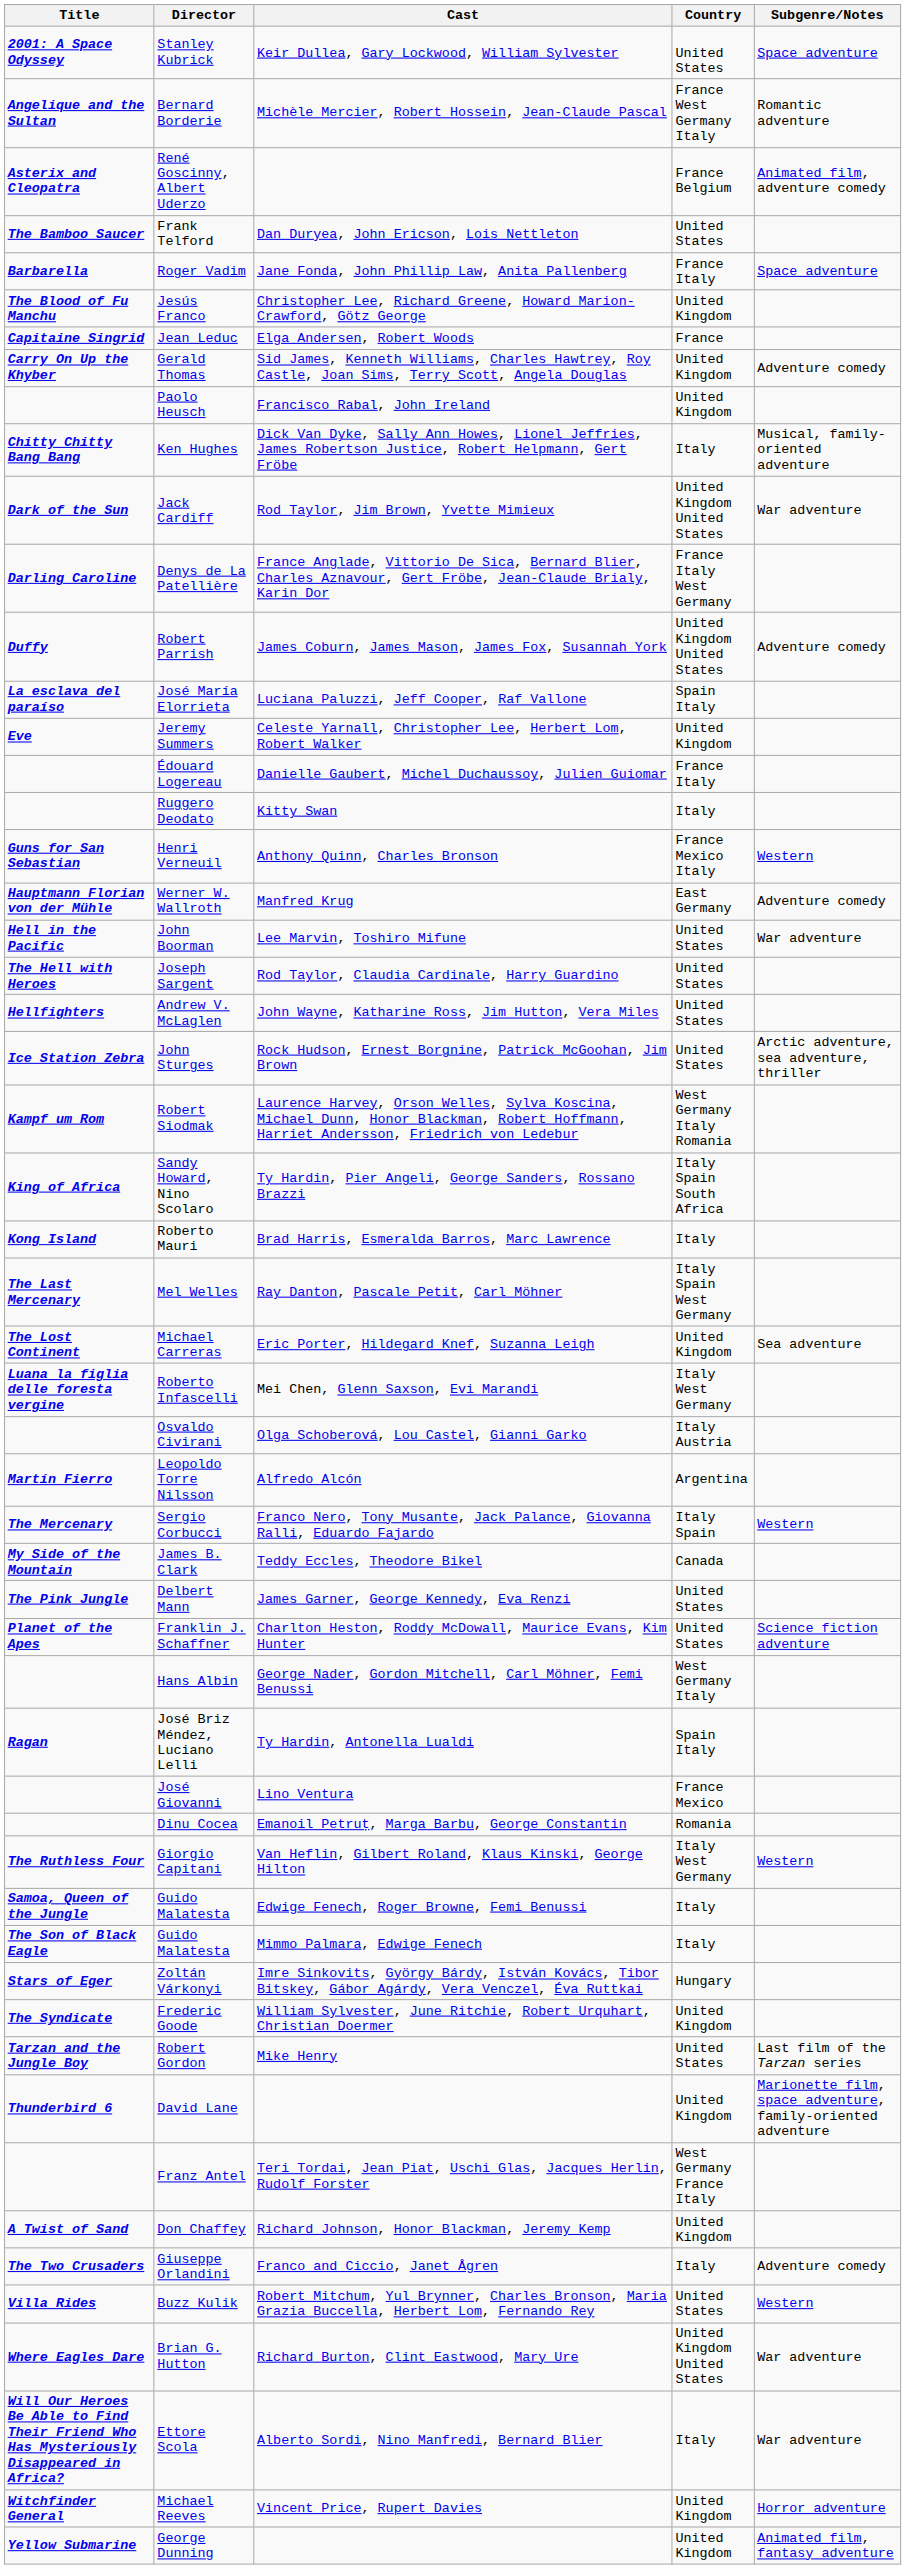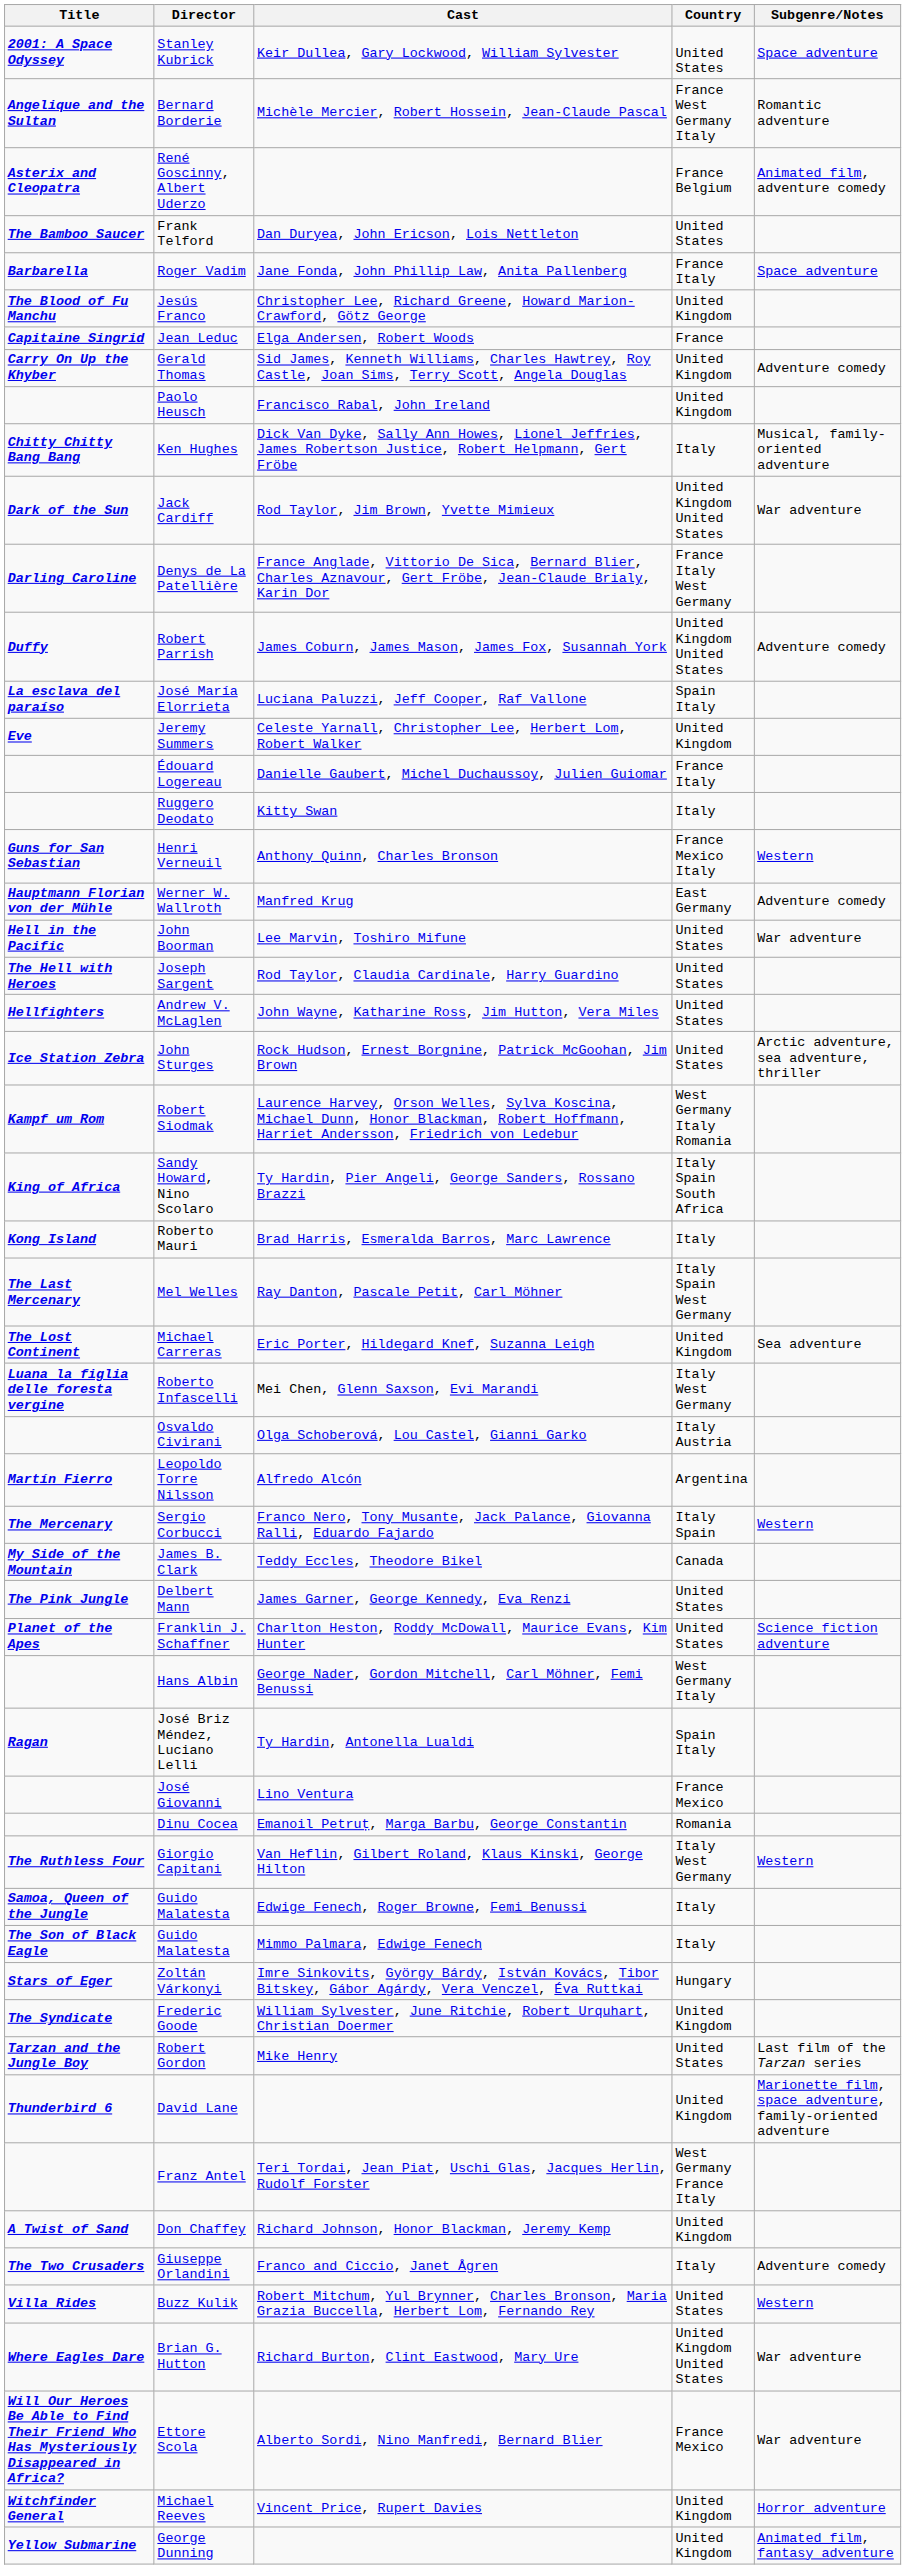Ettore Scola | Country: Italy -> France Mexico
